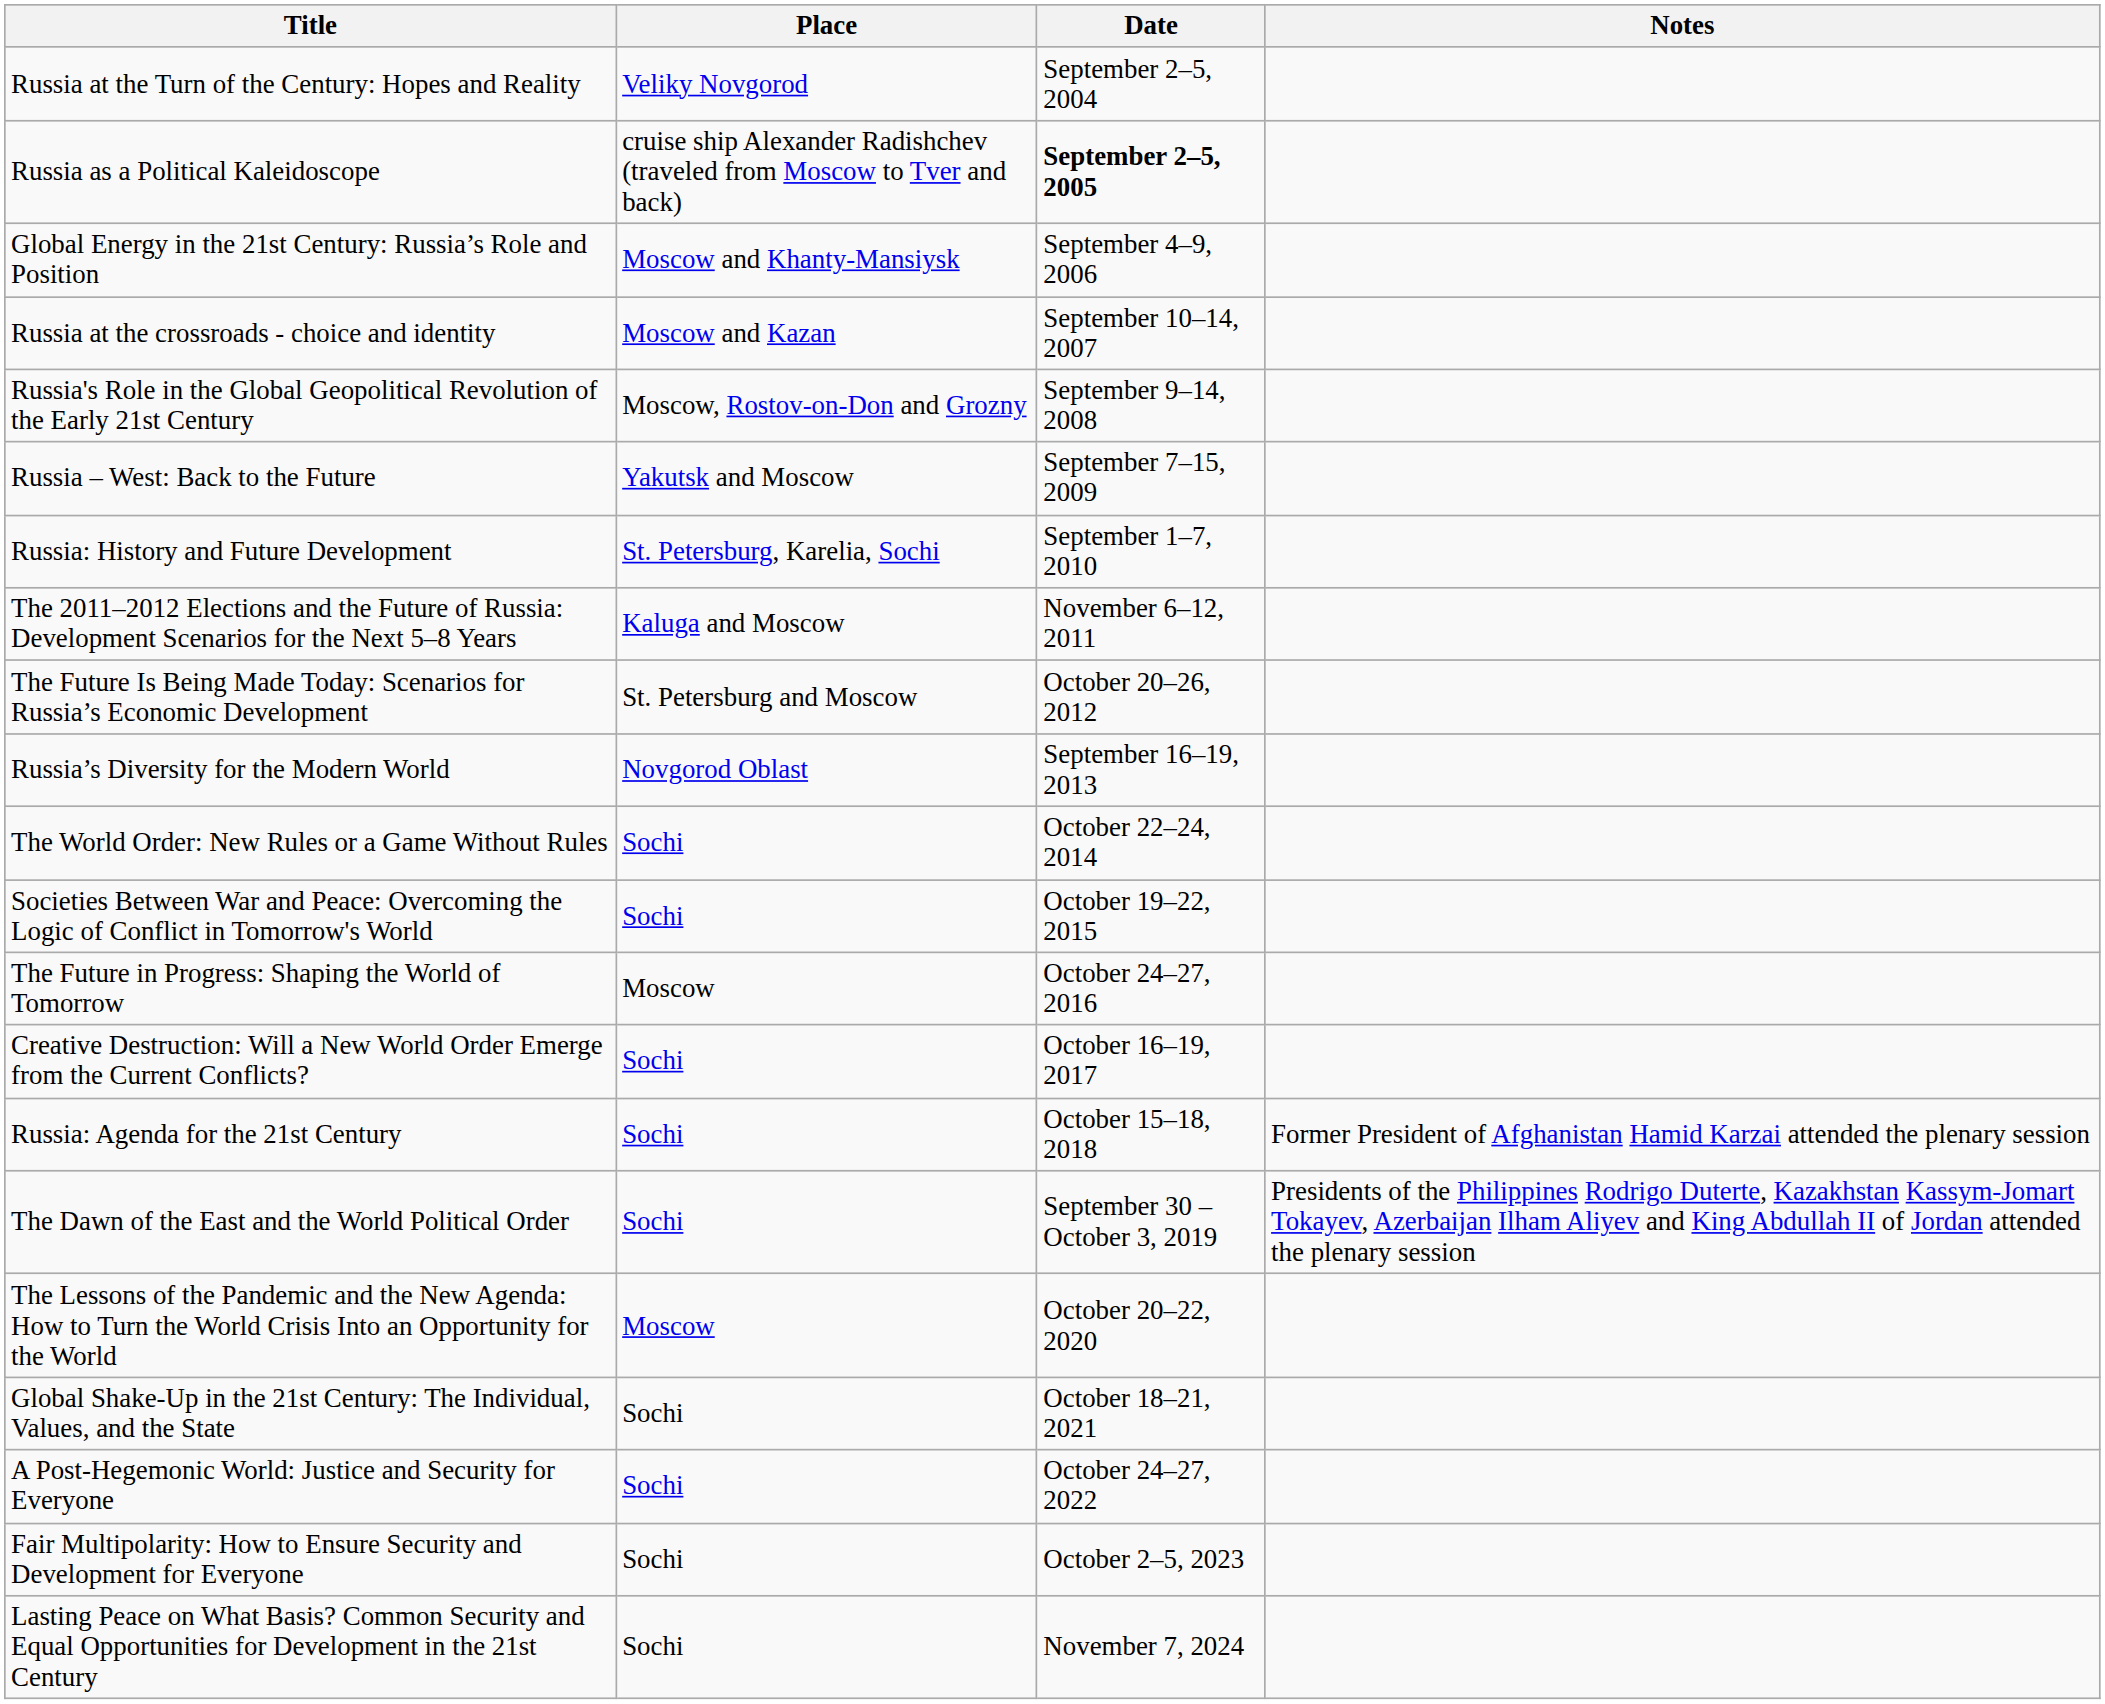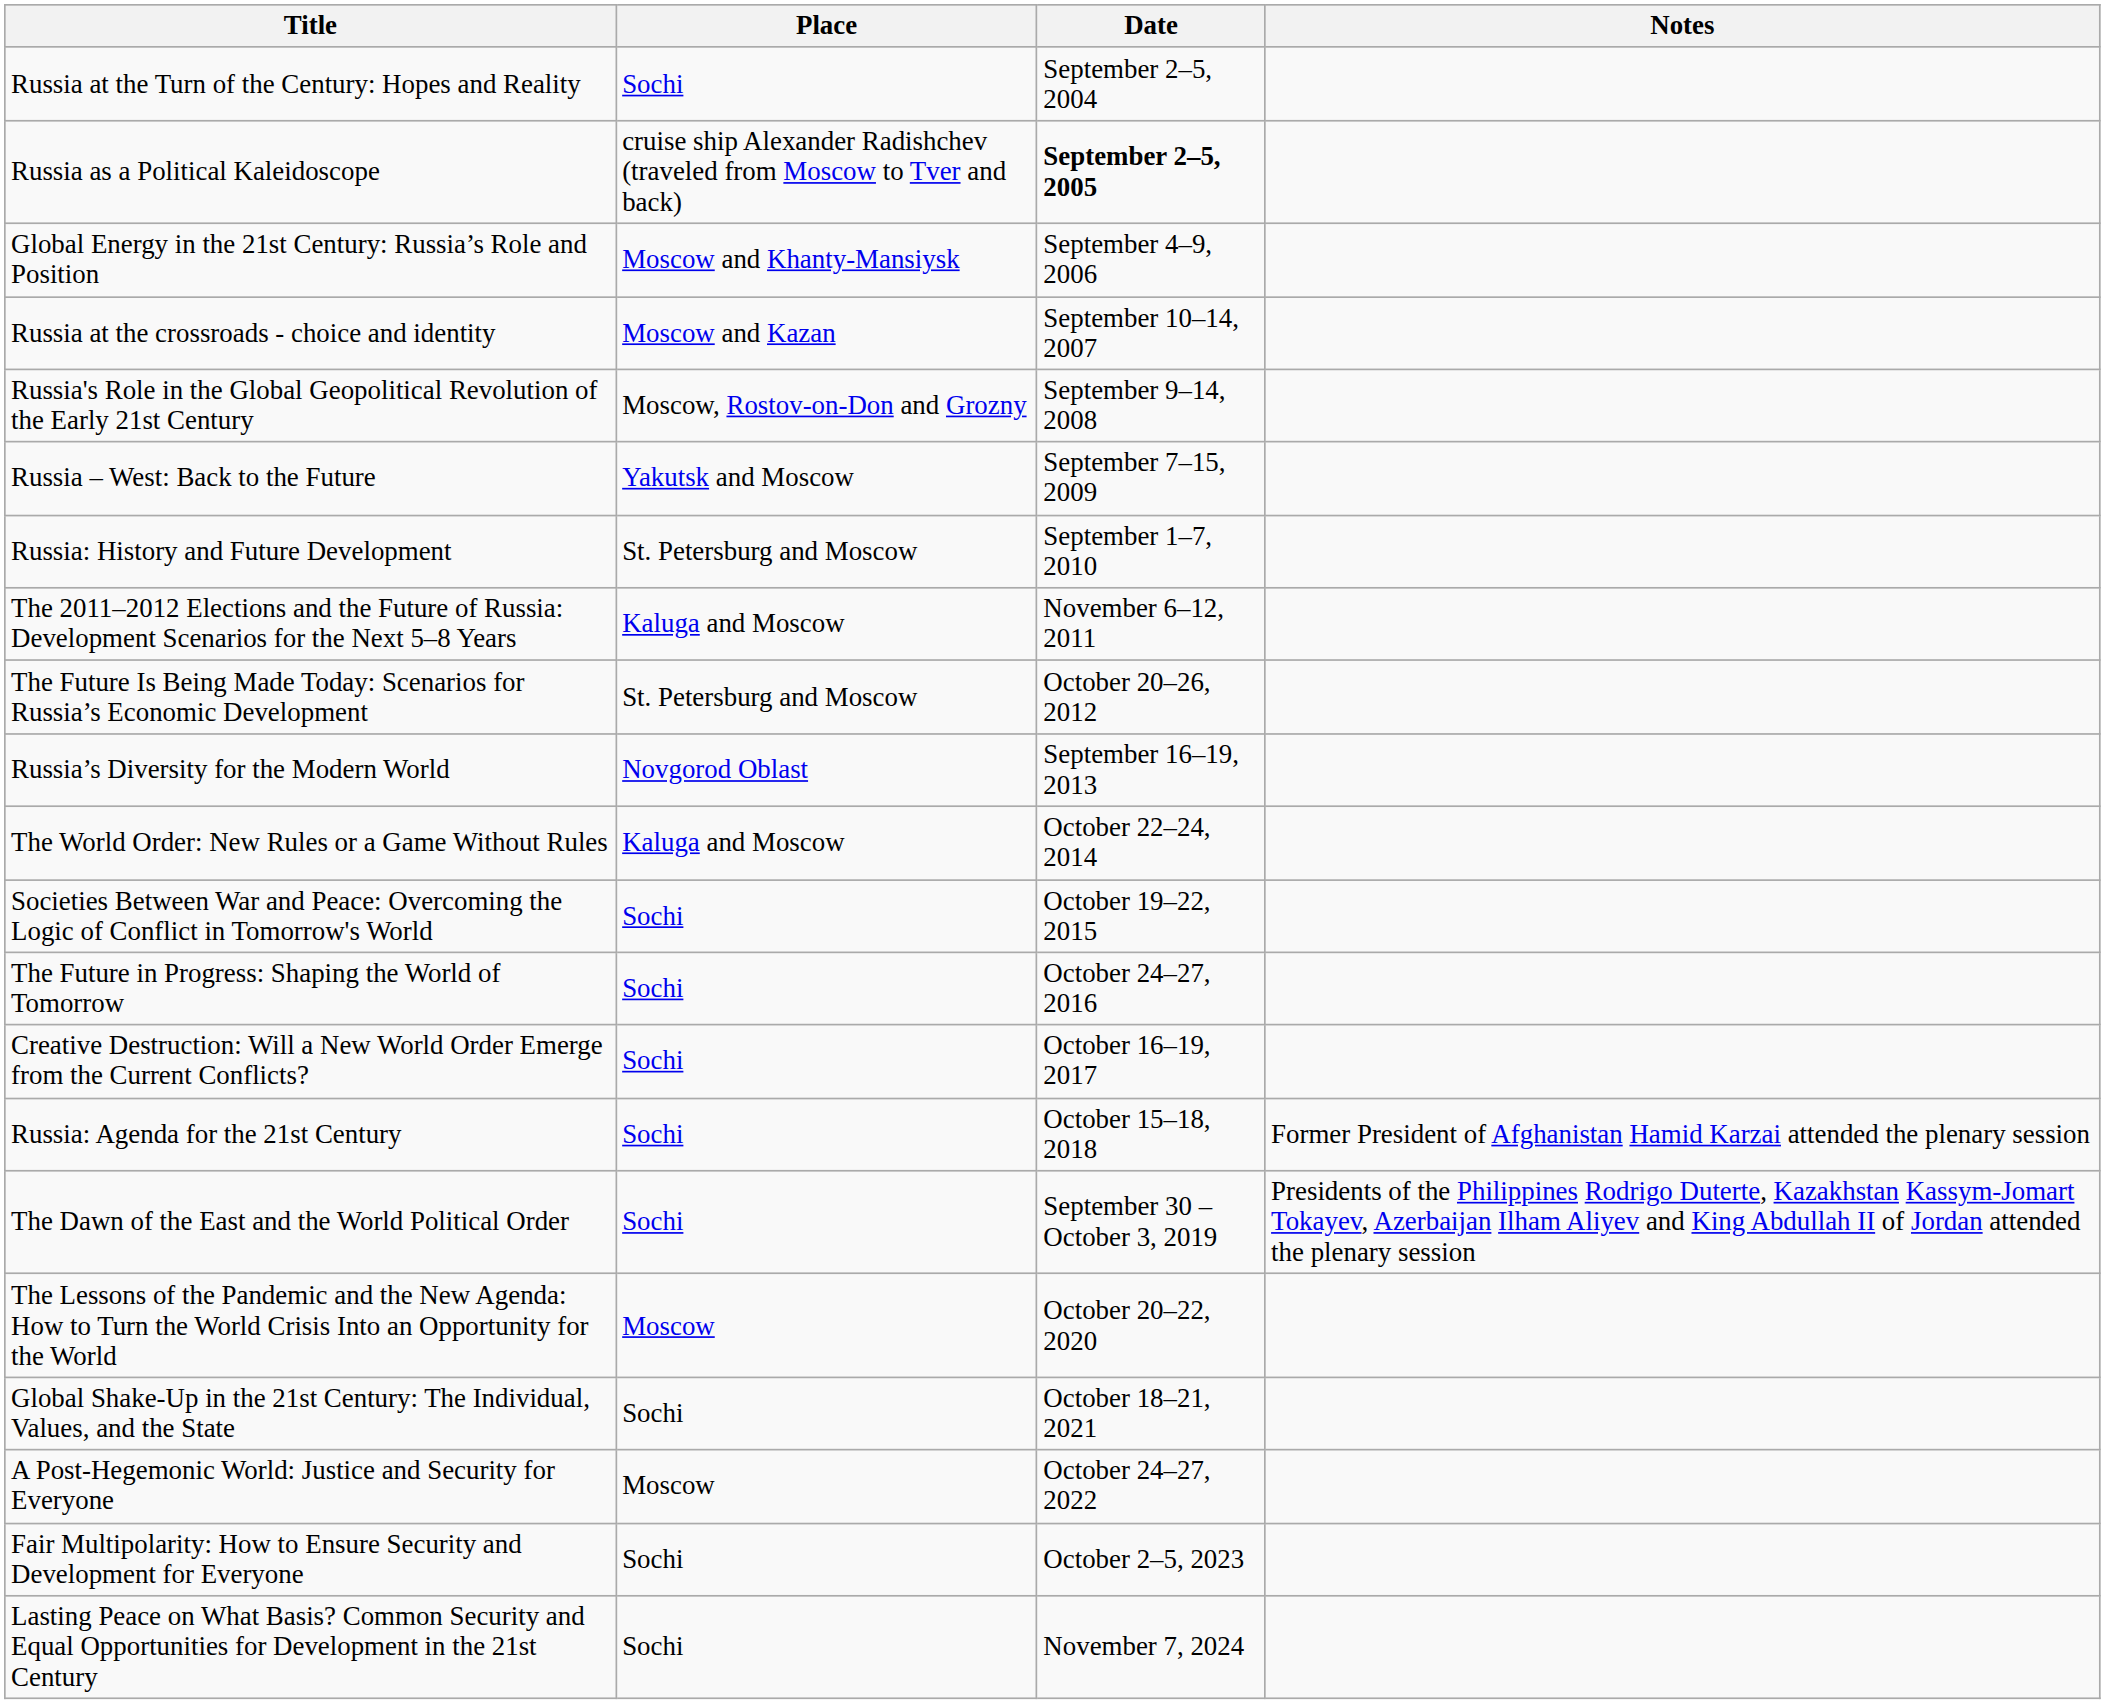Russia at the Turn of the Century: Hopes and Reality | Place: Veliky Novgorod -> Sochi
Russia: History and Future Development | Place: St. Petersburg, Karelia, Sochi -> St. Petersburg and Moscow
The World Order: New Rules or a Game Without Rules | Place: Sochi -> Kaluga and Moscow
The Future in Progress: Shaping the World of Tomorrow | Place: Moscow -> Sochi
A Post-Hegemonic World: Justice and Security for Everyone | Place: Sochi -> Moscow
